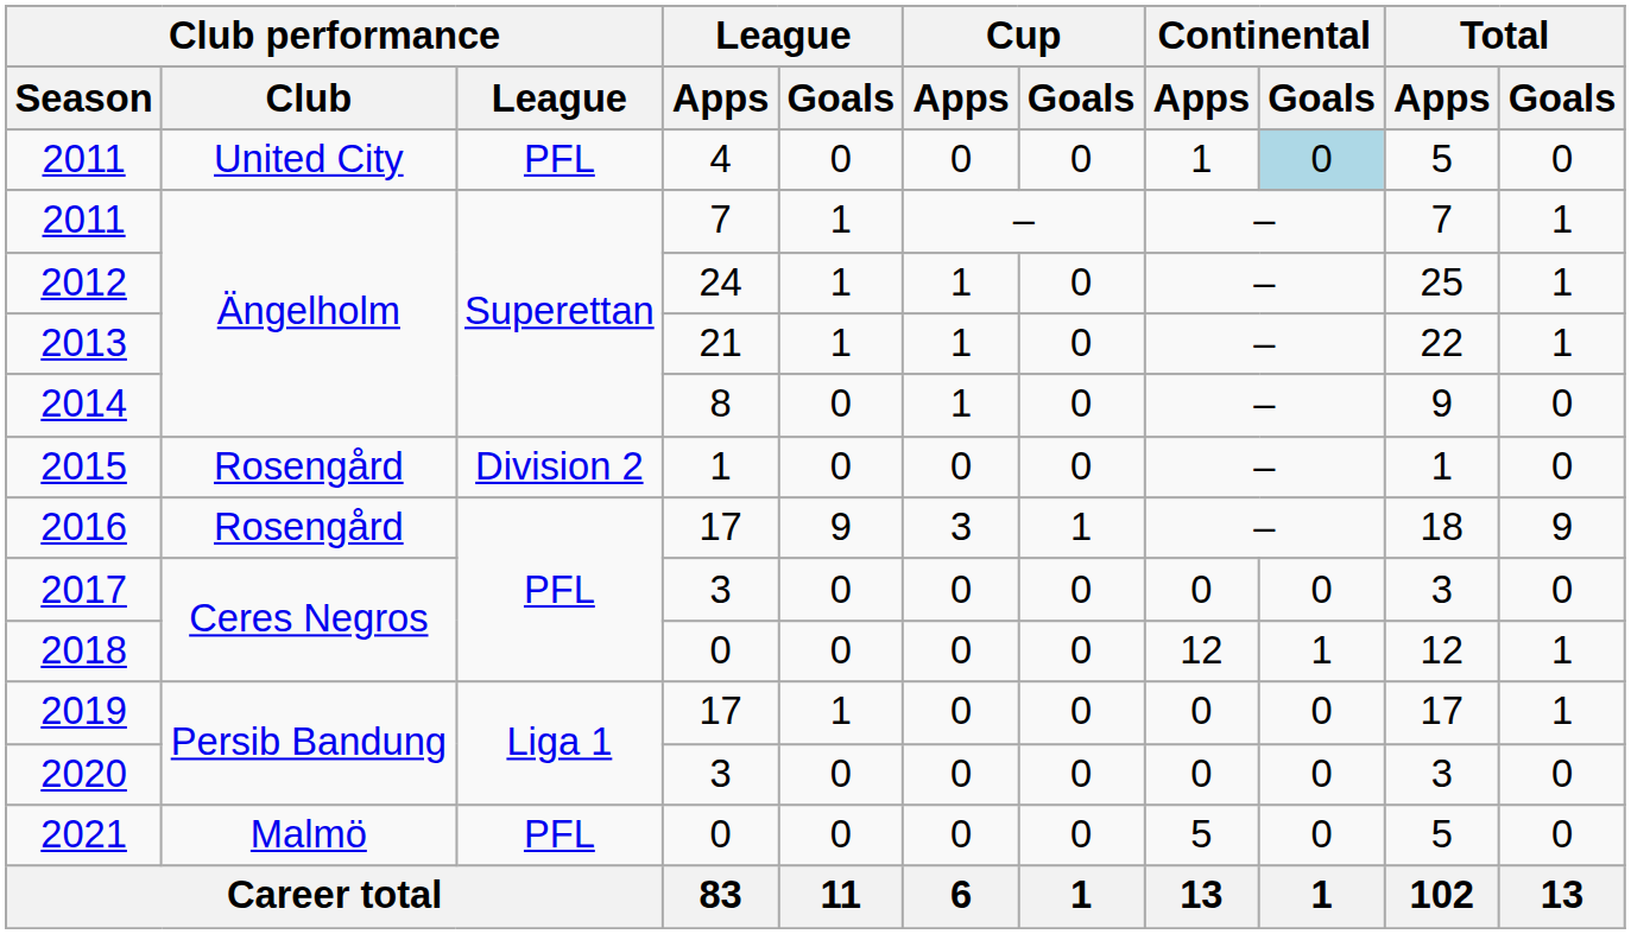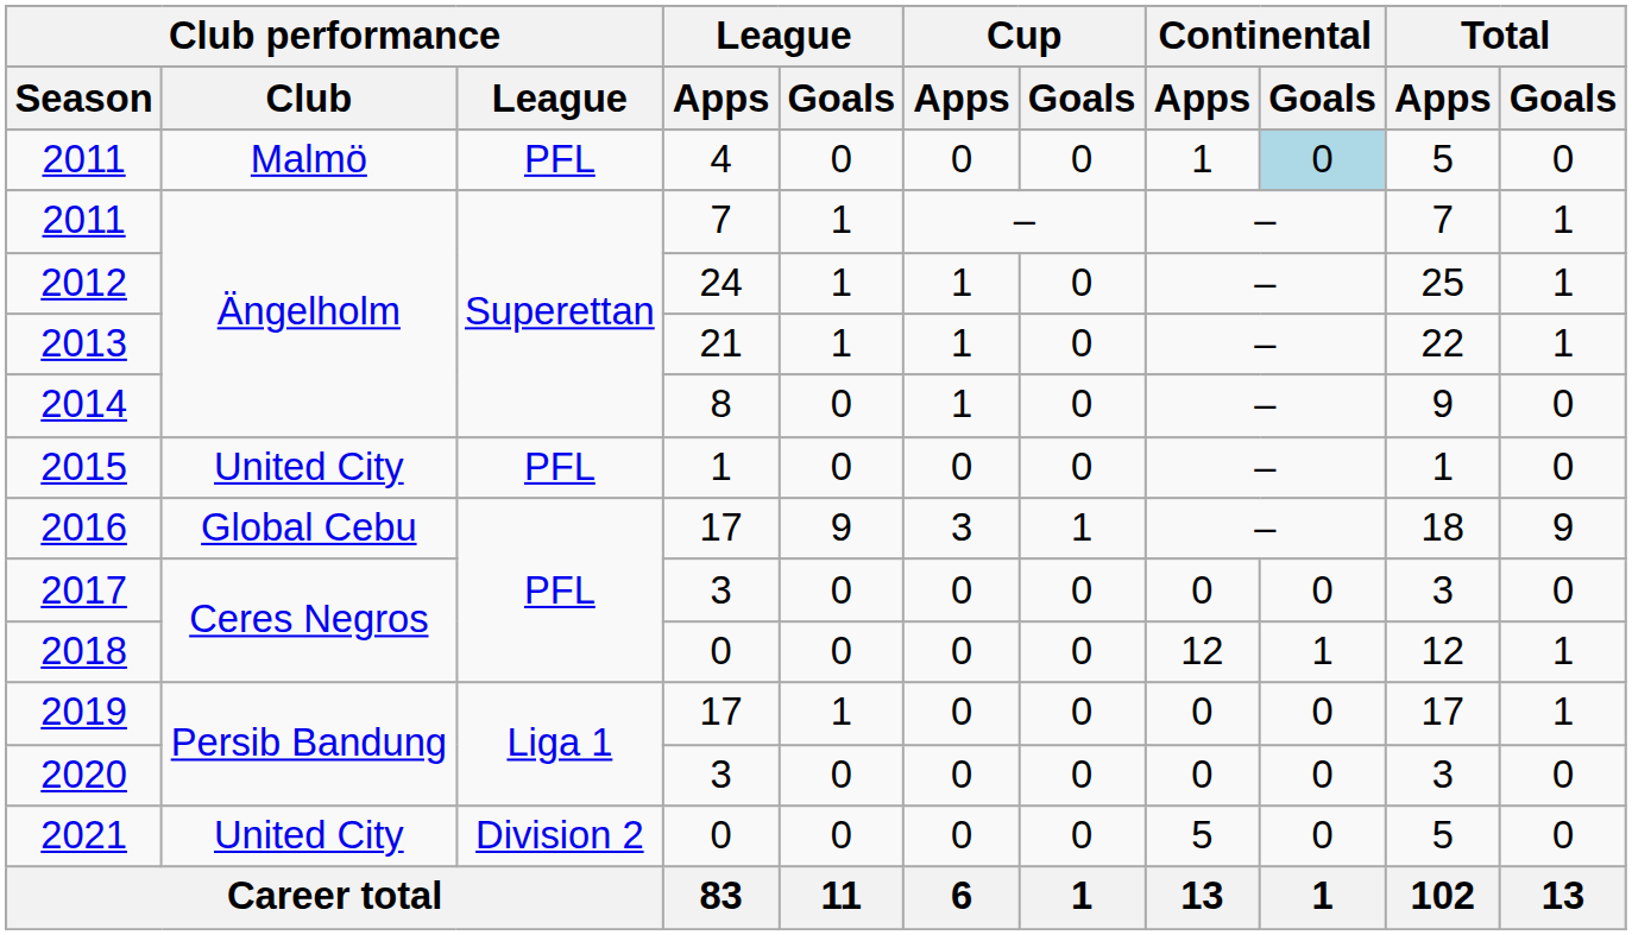2011 / 4 | Club performance / Club: United City -> Malmö
2015 | Club performance / Club: Rosengård -> United City
2015 | Club performance / League: Division 2 -> PFL
2016 | Club performance / Club: Rosengård -> Global Cebu
2021 | Club performance / Club: Malmö -> United City
2021 | Club performance / League: PFL -> Division 2
